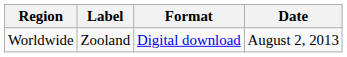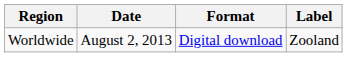columns swapped: Date <-> Label
